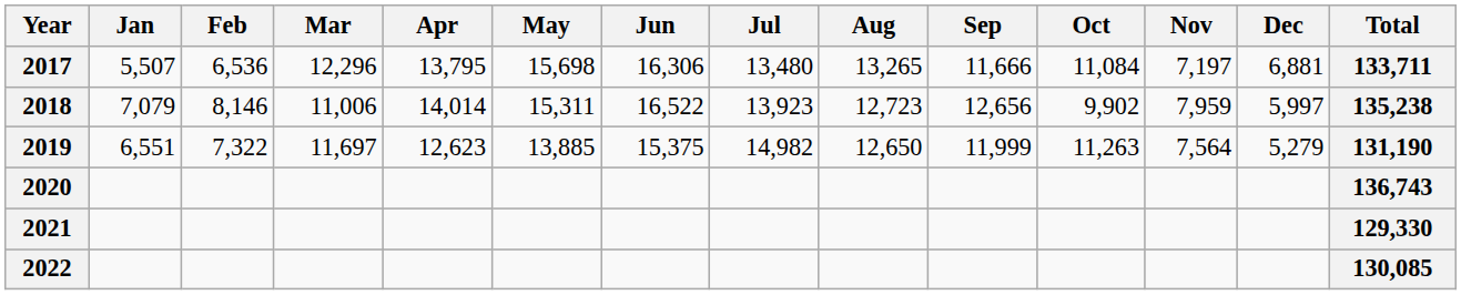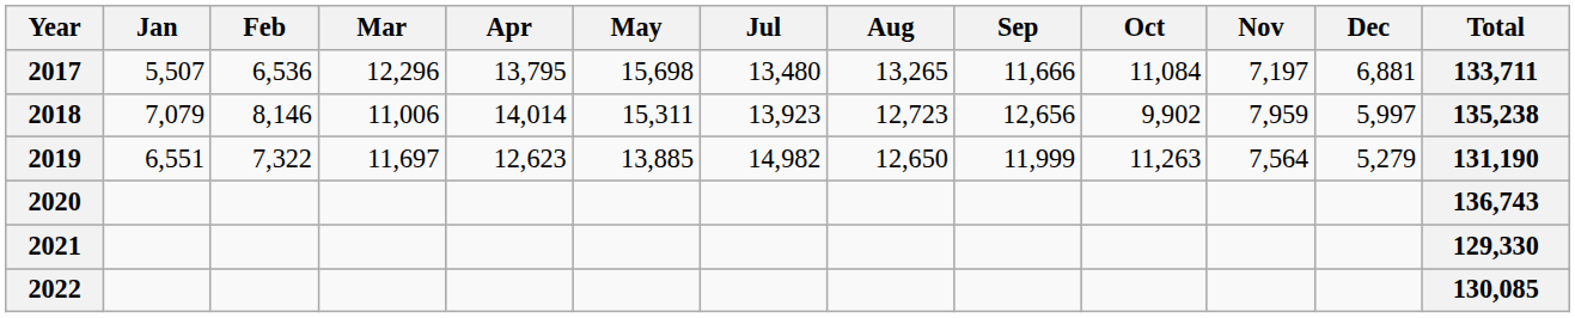- column: Jun | 16,306 | 16,522 | 15,375
